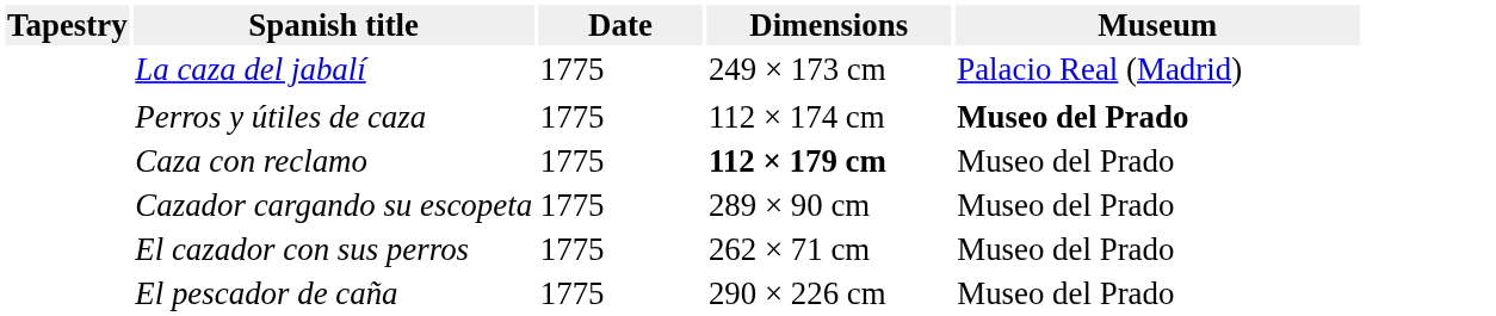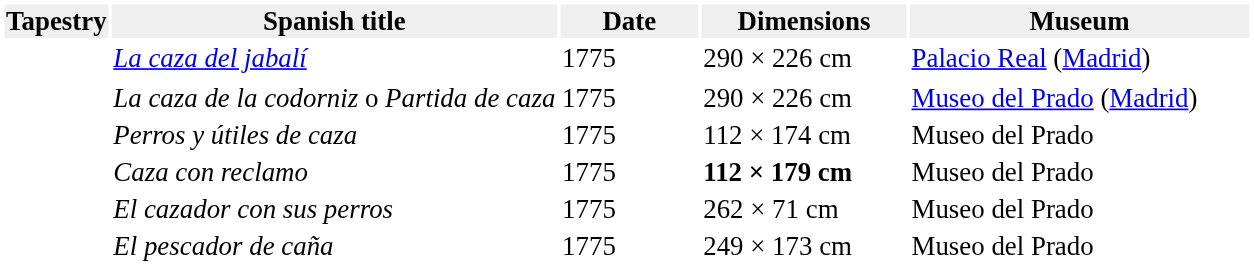La caza del jabalí | Dimensions: 249 × 173 cm -> 290 × 226 cm
+ row: La caza de la codorniz o Partida de caza | 1775 | 290 × 226 cm | Museo del Prado (Madrid)
Perros y útiles de caza | Museum: bold -> normal
- row: Cazador cargando su escopeta | 1775 | 289 × 90 cm | Museo del Prado
El pescador de caña | Dimensions: 290 × 226 cm -> 249 × 173 cm
